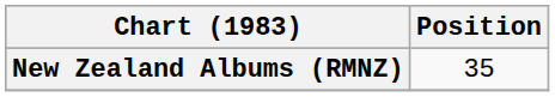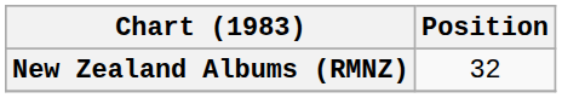New Zealand Albums (RMNZ) | Position: 35 -> 32
